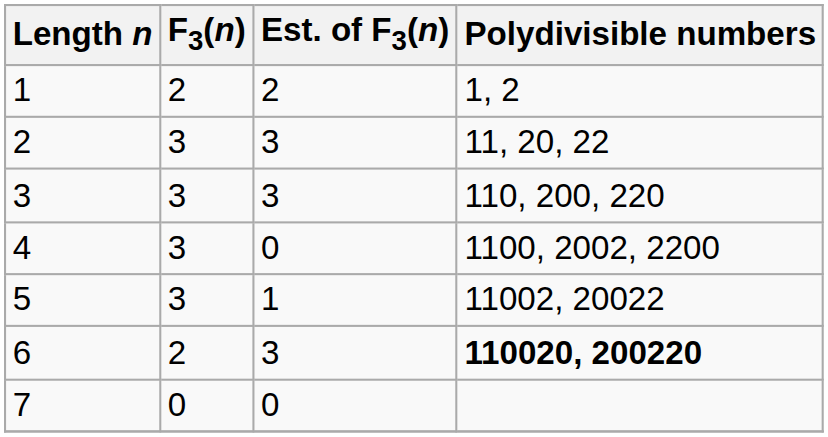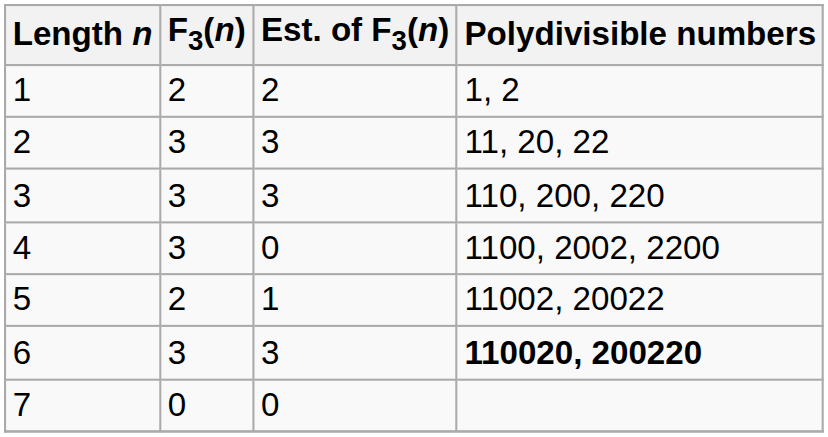5 | F3(n): 3 -> 2
6 | F3(n): 2 -> 3
